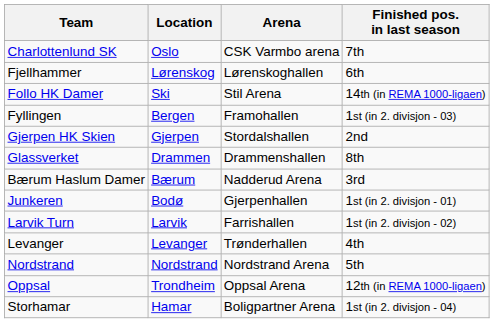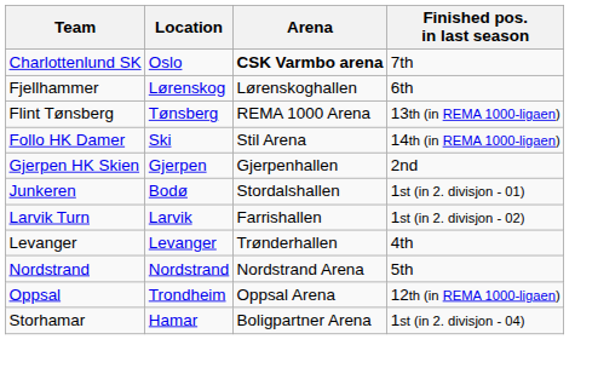Charlottenlund SK | Arena: normal -> bold
+ row: Flint Tønsberg | Tønsberg | REMA 1000 Arena | 13th (in REMA 1000-ligaen)
- row: Fyllingen | Bergen | Framohallen | 1st (in 2. divisjon - 03)
Gjerpen HK Skien | Arena: Stordalshallen -> Gjerpenhallen
- row: Glassverket | Drammen | Drammenshallen | 8th
- row: Bærum Haslum Damer | Bærum | Nadderud Arena | 3rd
Junkeren | Arena: Gjerpenhallen -> Stordalshallen
